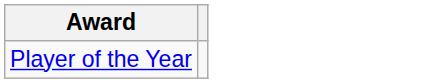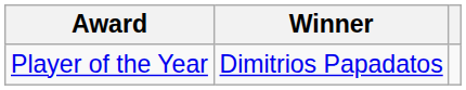+ column: Winner | Dimitrios Papadatos
